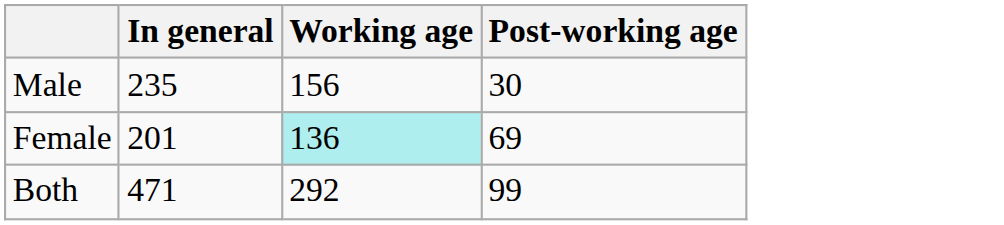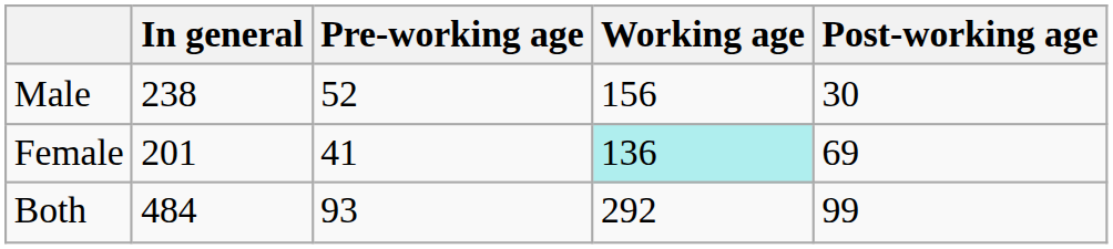+ column: Pre-working age | 52 | 41 | 93
Male | In general: 235 -> 238
Both | In general: 471 -> 484
